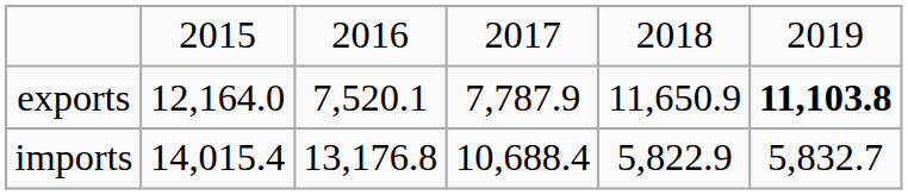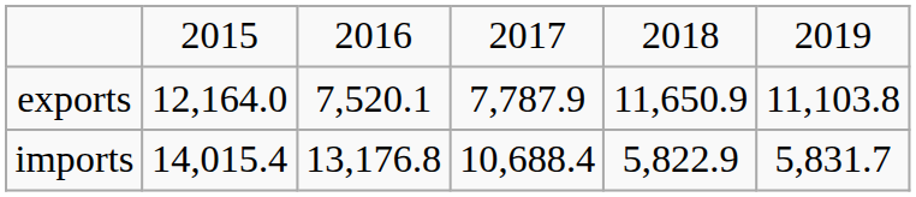exports | column 6: bold -> normal
imports | column 6: 5,832.7 -> 5,831.7
